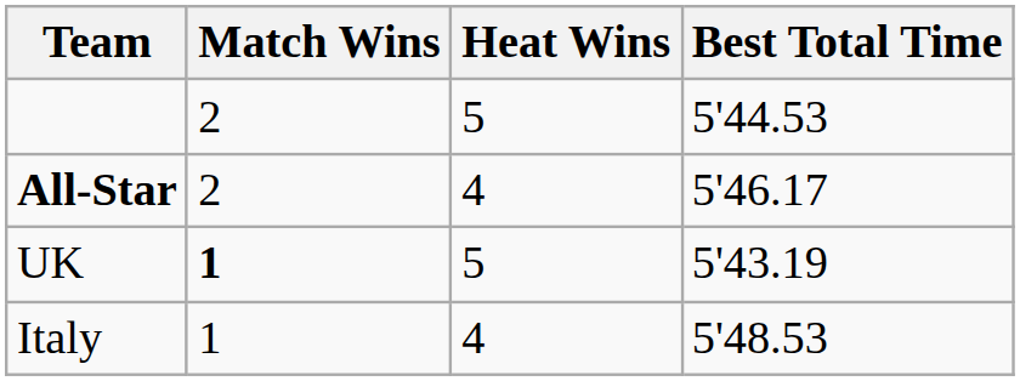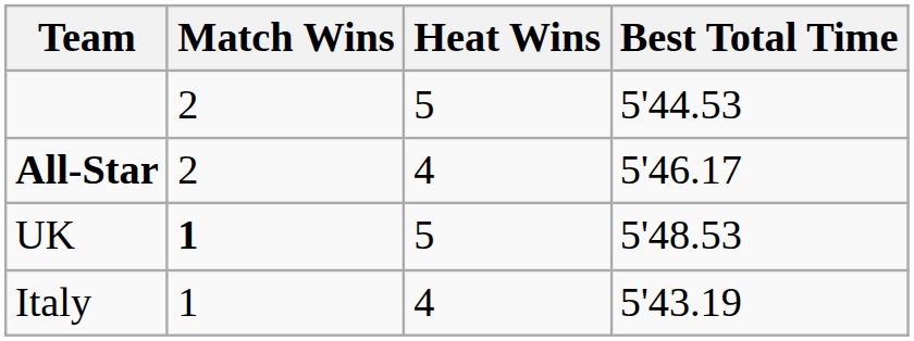UK | Best Total Time: 5'43.19 -> 5'48.53
Italy | Best Total Time: 5'48.53 -> 5'43.19
